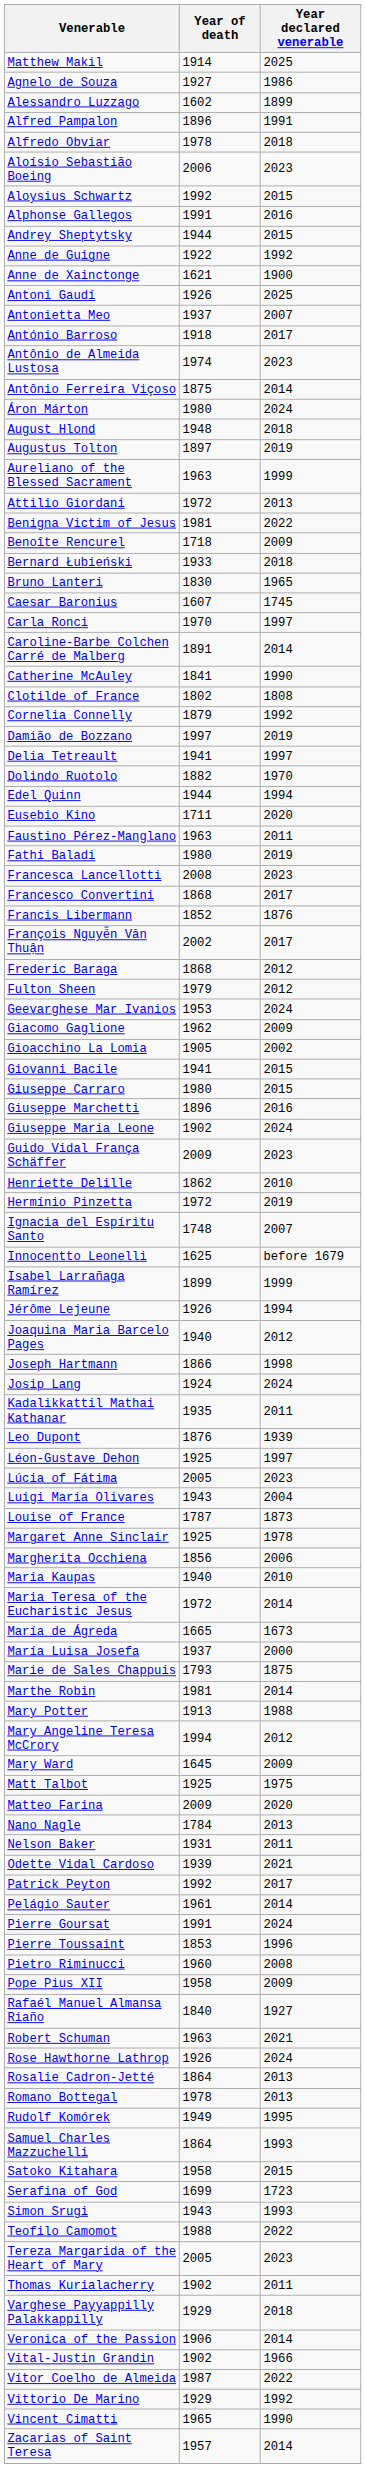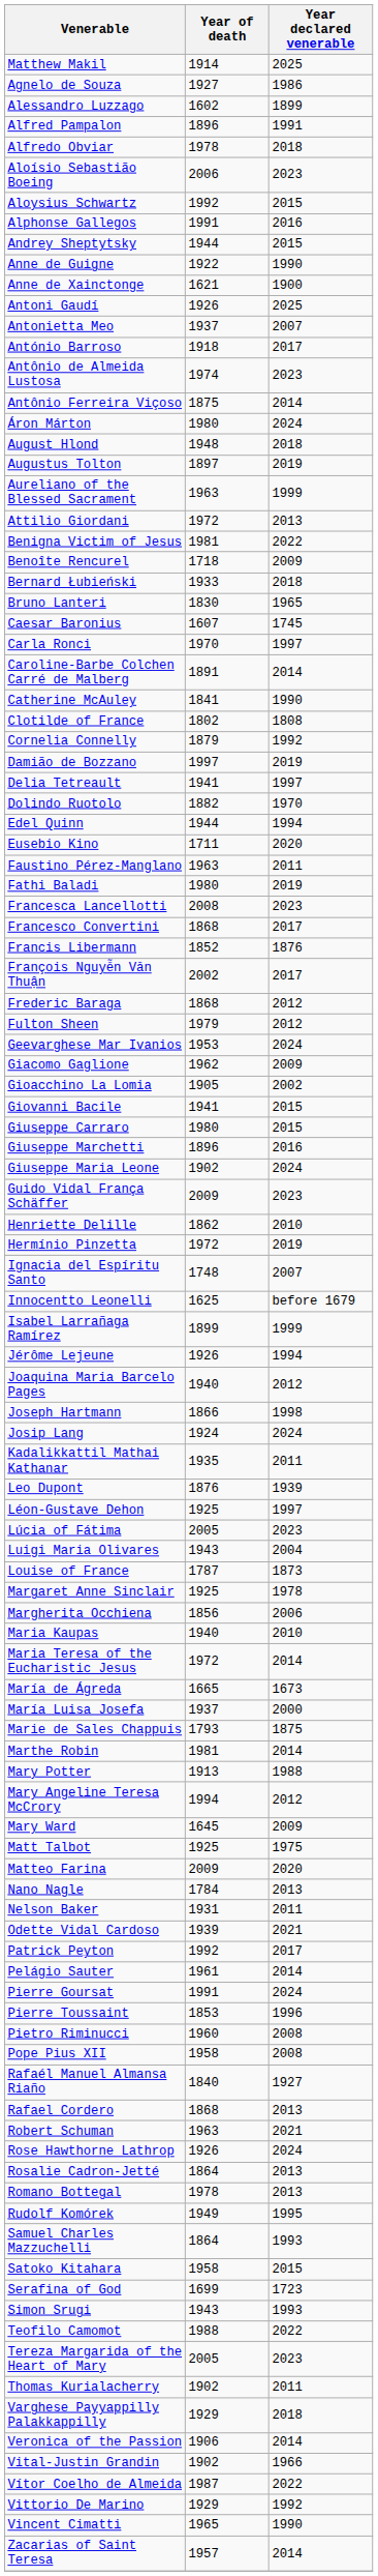Anne de Guigne | Year declared venerable: 1992 -> 1990
Pope Pius XII | Year declared venerable: 2009 -> 2008
+ row: Rafael Cordero | 1868 | 2013
